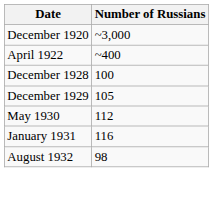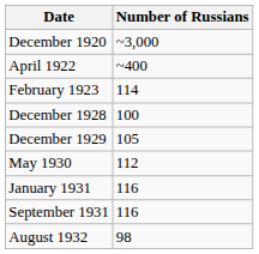+ row: February 1923 | 114
+ row: September 1931 | 116
